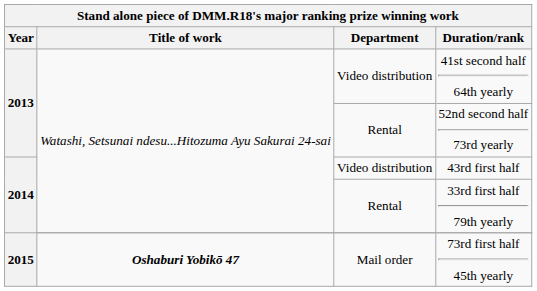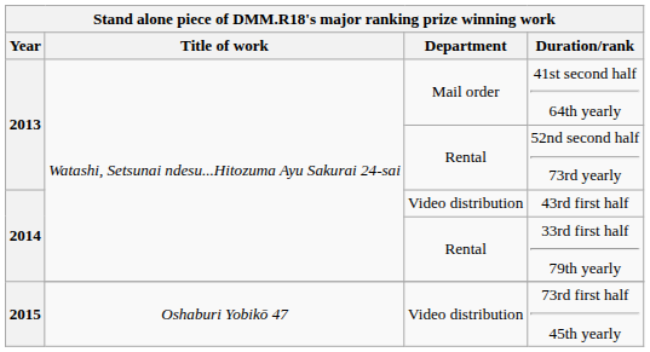41st second half 64th yearly | Department: Video distribution -> Mail order
73rd first half 45th yearly | Title of work: bold -> normal
73rd first half 45th yearly | Department: Mail order -> Video distribution
